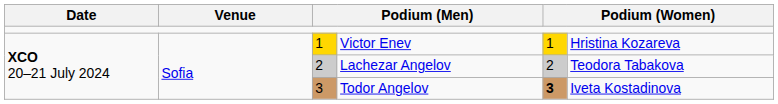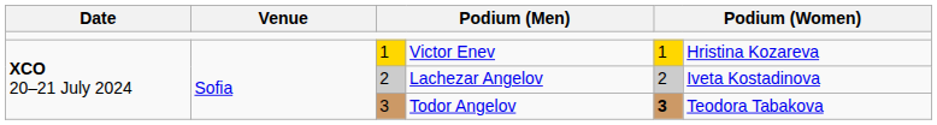Lachezar Angelov | column 6: Teodora Tabakova -> Iveta Kostadinova
Todor Angelov | column 6: Iveta Kostadinova -> Teodora Tabakova
